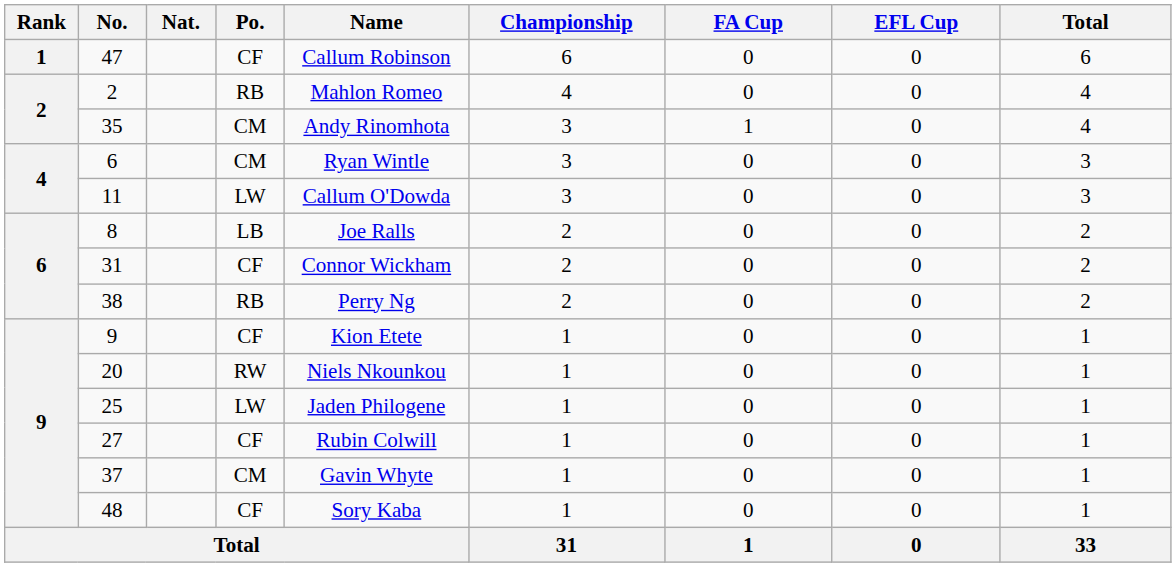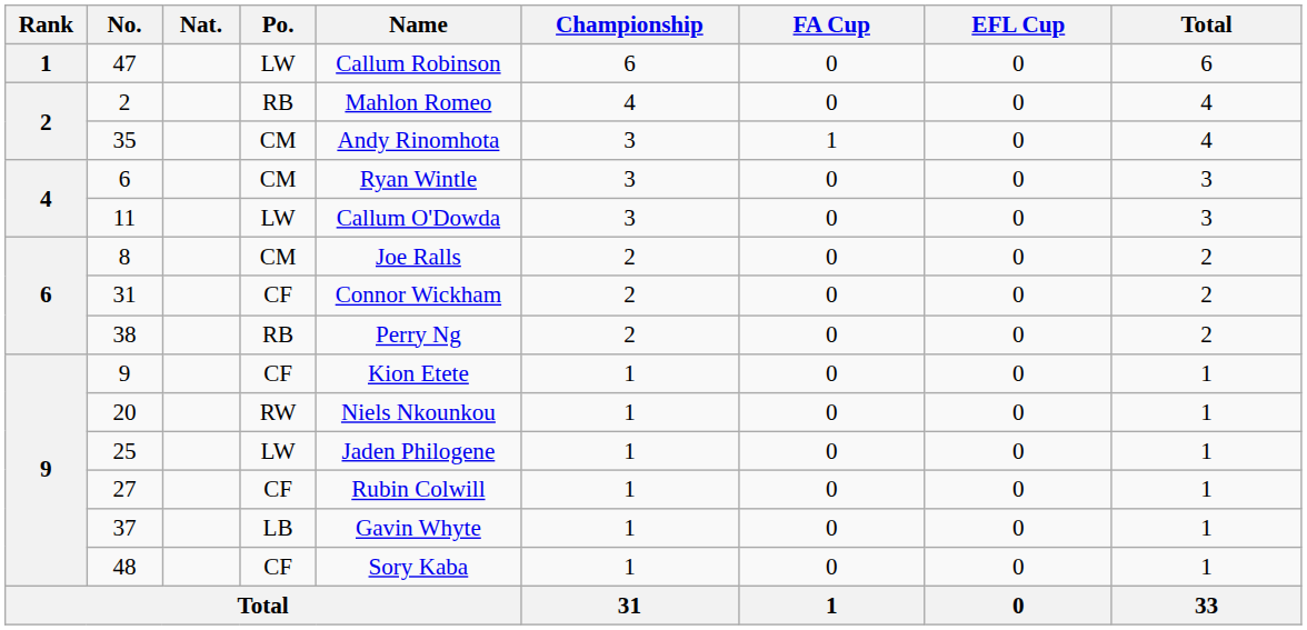47 | Po.: CF -> LW
8 | Po.: LB -> CM
37 | Po.: CM -> LB
